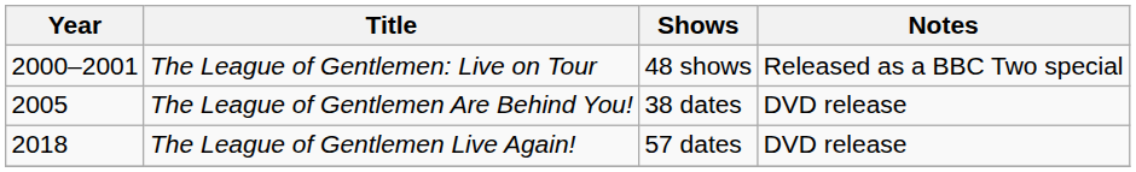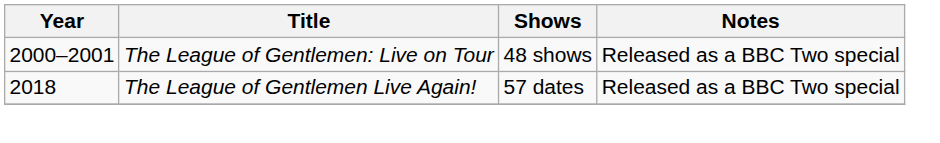- row: 2005 | The League of Gentlemen Are Behind You! | 38 dates | DVD release
The League of Gentlemen Live Again! | Notes: DVD release -> Released as a BBC Two special
